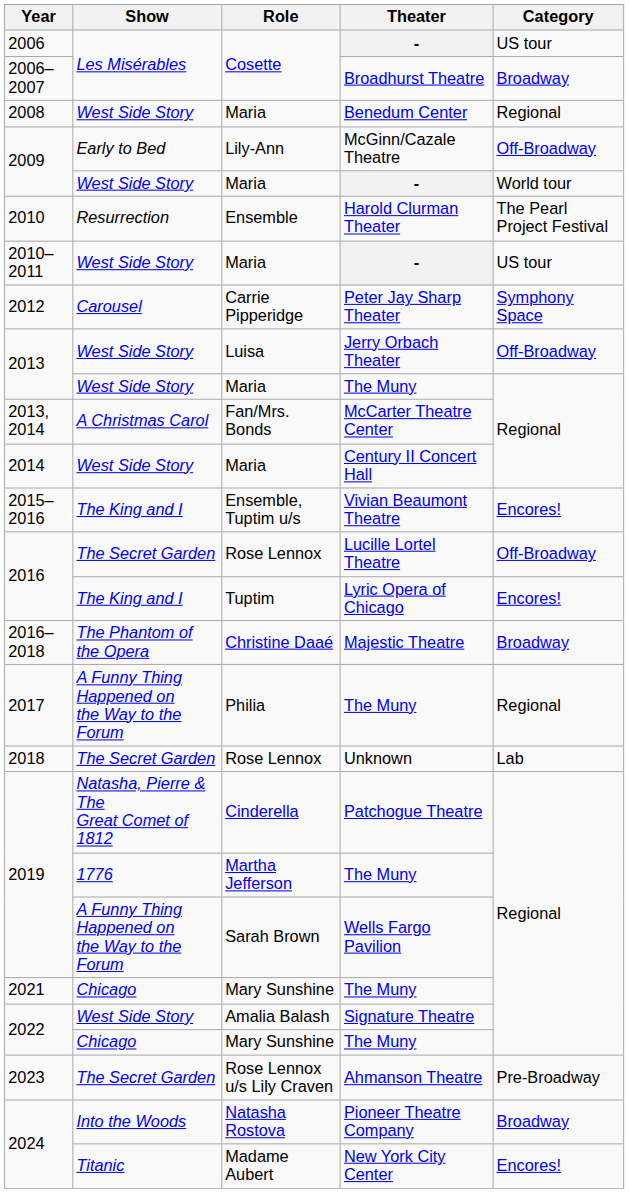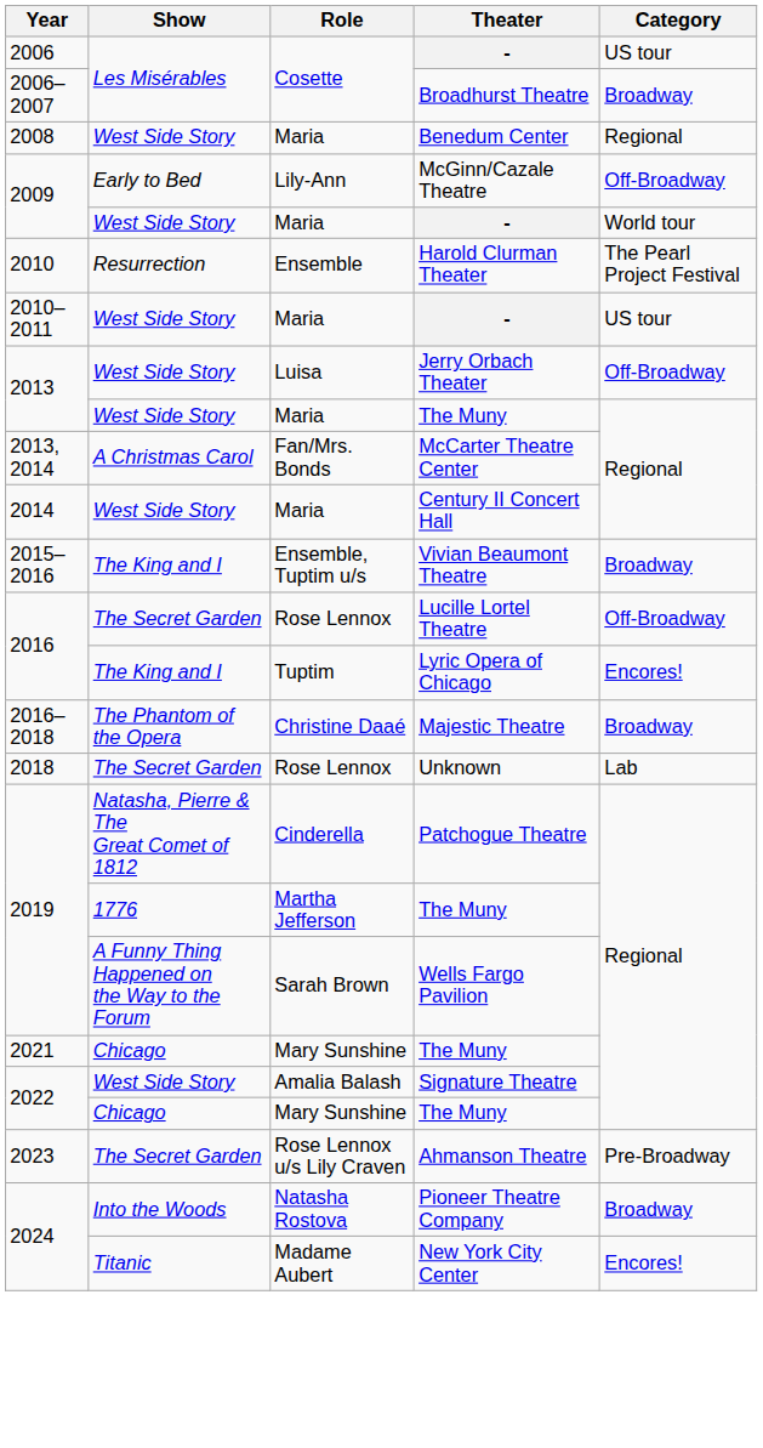- row: 2012 | Carousel | Carrie Pipperidge | Peter Jay Sharp Theater | Symphony Space
Vivian Beaumont Theatre | Category: Encores! -> Broadway
- row: 2017 | A Funny Thing Happened on the Way to the Forum | Philia | The Muny | Regional
